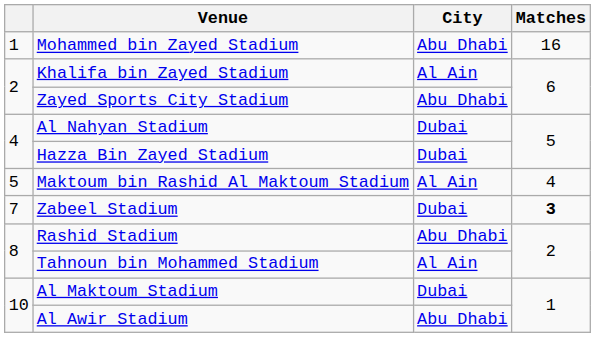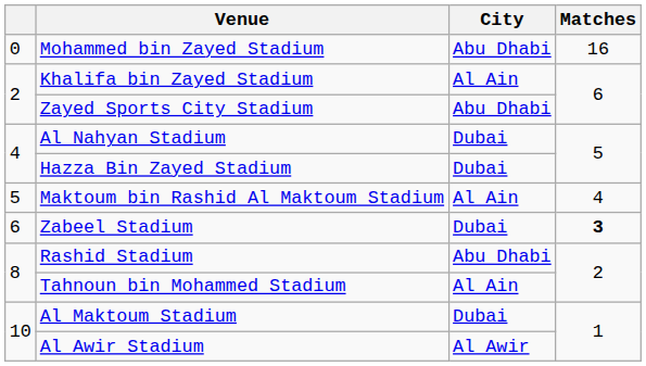Mohammed bin Zayed Stadium | column 1: 1 -> 0
Zabeel Stadium | column 1: 7 -> 6
Al Awir Stadium | City: Abu Dhabi -> Al Awir
